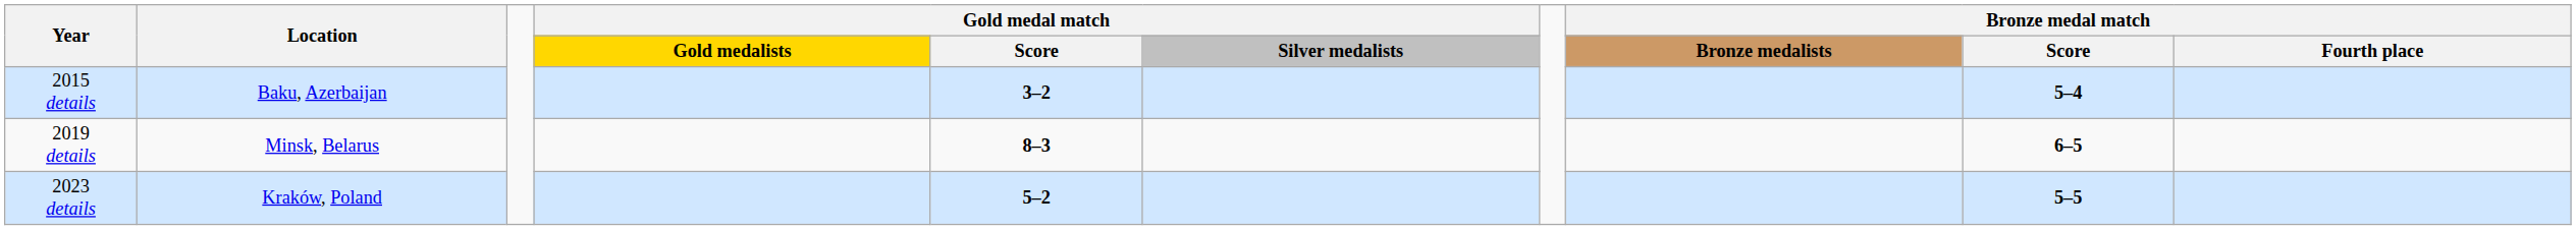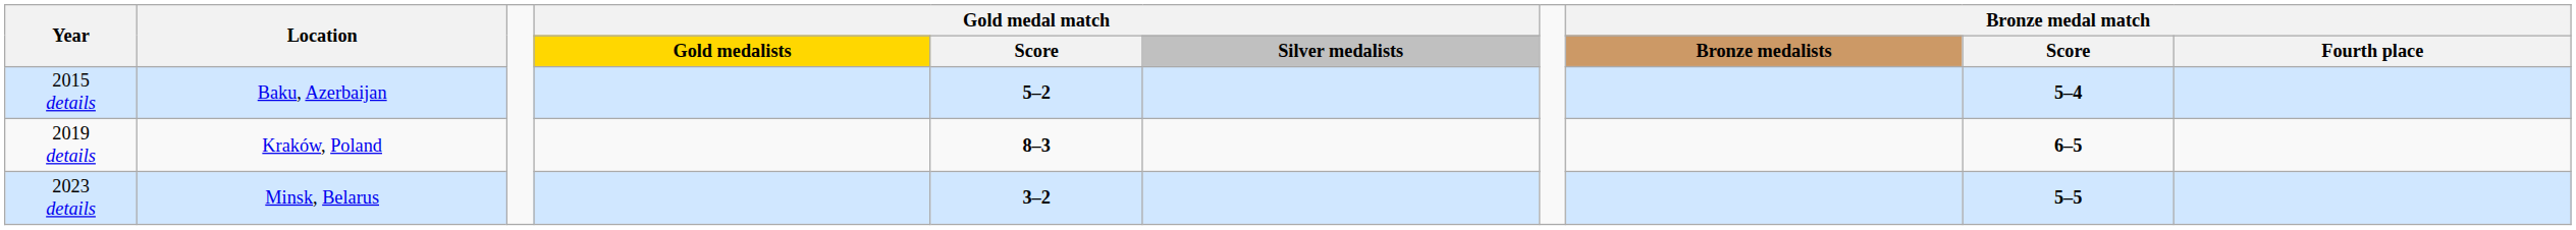2015 details | column 5: 3–2 -> 5–2
2019 details | Location: Minsk, Belarus -> Kraków, Poland
2023 details | Location: Kraków, Poland -> Minsk, Belarus
2023 details | column 5: 5–2 -> 3–2
